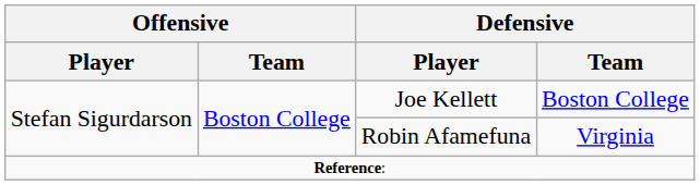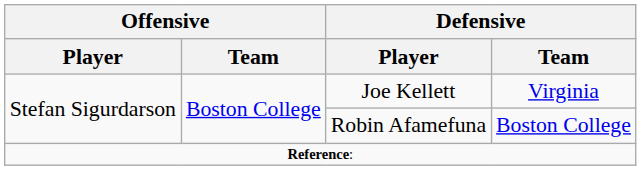Joe Kellett | Defensive / Team: Boston College -> Virginia
Robin Afamefuna | Defensive / Team: Virginia -> Boston College
